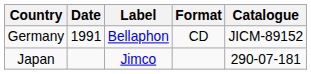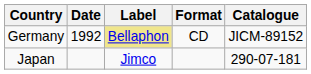Germany | Date: 1991 -> 1992
Germany | Label: no background -> khaki background
